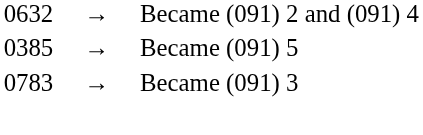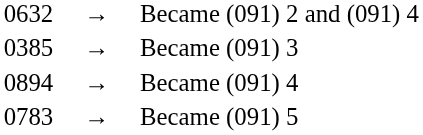0385 | column 11: Became (091) 5 -> Became (091) 3
+ row: 0894 | → | Became (091) 4
0783 | column 11: Became (091) 3 -> Became (091) 5
